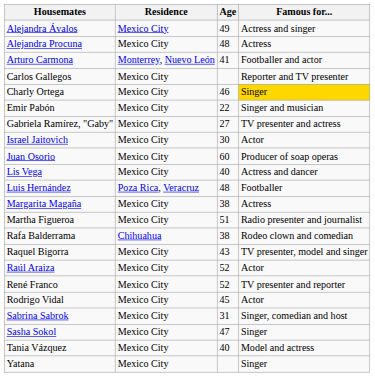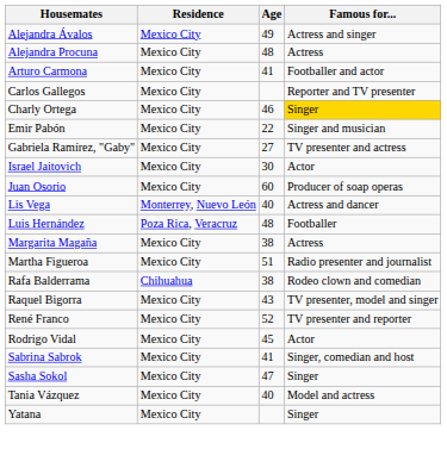Arturo Carmona | Residence: Monterrey, Nuevo León -> Mexico City
Lis Vega | Residence: Mexico City -> Monterrey, Nuevo León
- row: Raúl Araiza | Mexico City | 52 | Actor
Sabrina Sabrok | Age: 31 -> 41
